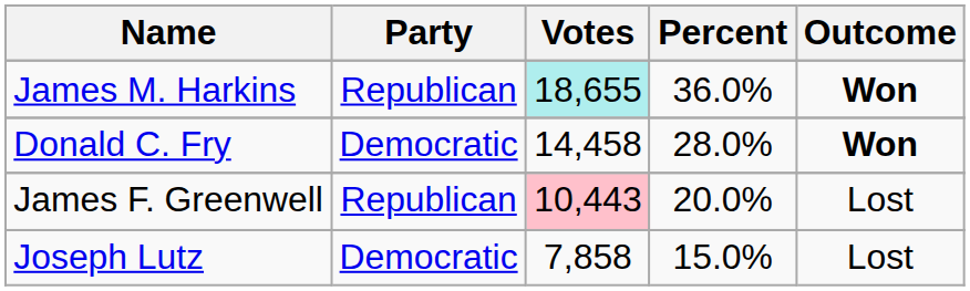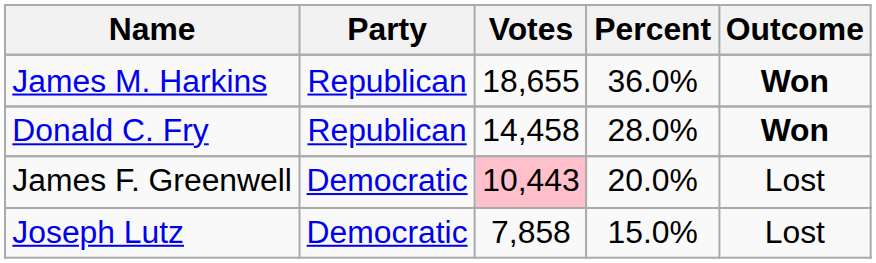James M. Harkins | Votes: paleturquoise background -> no background
Donald C. Fry | Party: Democratic -> Republican
James F. Greenwell | Party: Republican -> Democratic
